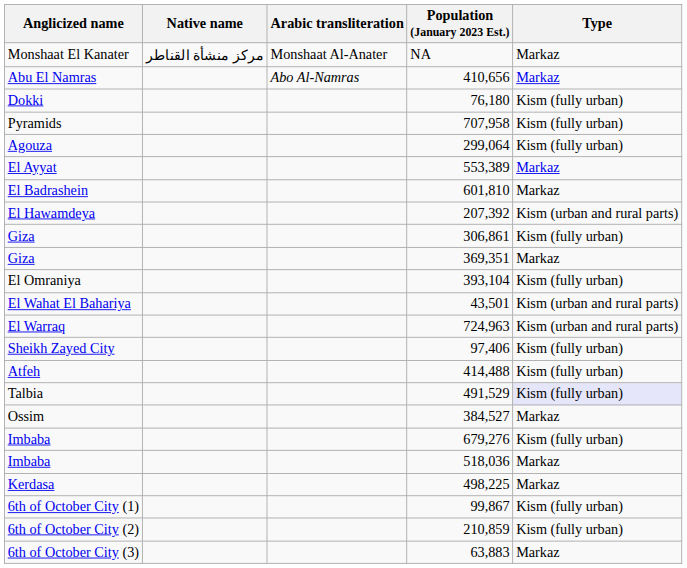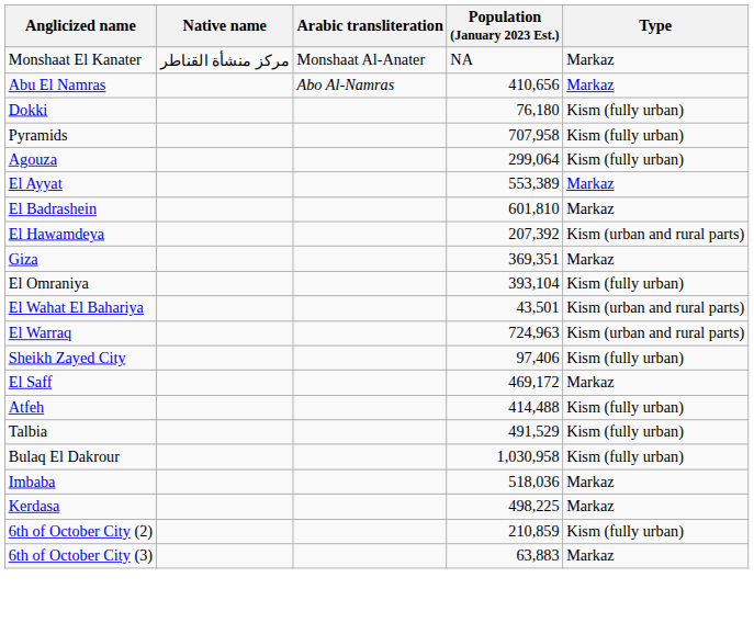- row: Giza | 306,861 | Kism (fully urban)
+ row: El Saff | 469,172 | Markaz
Talbia | Type: lavender background -> no background
- row: Ossim | 384,527 | Markaz
+ row: Bulaq El Dakrour | 1,030,958 | Kism (fully urban)
- row: Imbaba | 679,276 | Kism (fully urban)
- row: 6th of October City (1) | 99,867 | Kism (fully urban)
